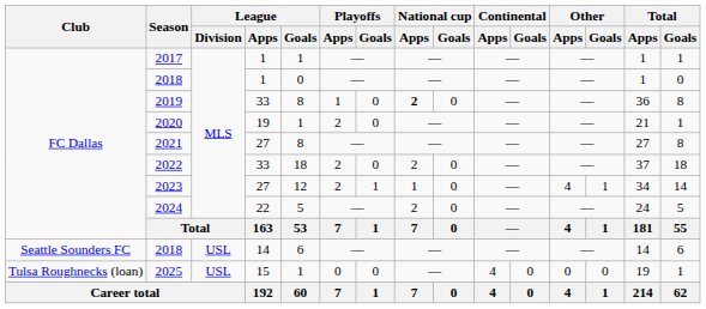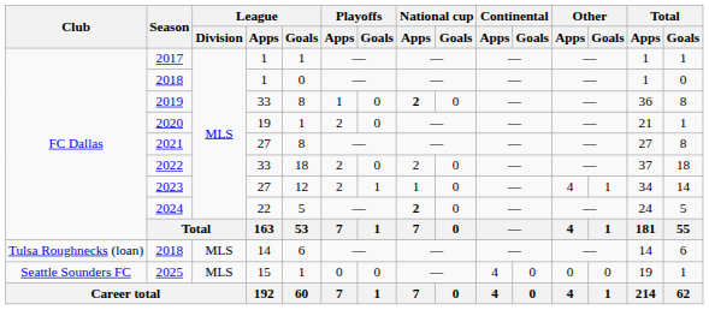2024 | National cup / Apps: normal -> bold
2018 / 14 | Club: Seattle Sounders FC -> Tulsa Roughnecks (loan)
2018 / 14 | League / Division: USL -> MLS
2025 | Club: Tulsa Roughnecks (loan) -> Seattle Sounders FC
2025 | League / Division: USL -> MLS
